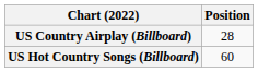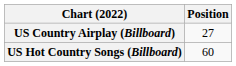US Country Airplay (Billboard) | Position: 28 -> 27
